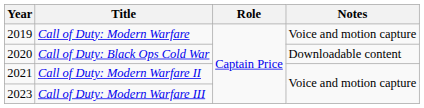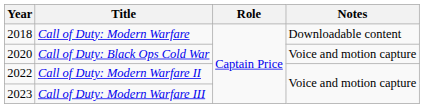Call of Duty: Modern Warfare | Year: 2019 -> 2018
Call of Duty: Modern Warfare | Notes: Voice and motion capture -> Downloadable content
Call of Duty: Black Ops Cold War | Notes: Downloadable content -> Voice and motion capture
Call of Duty: Modern Warfare II | Year: 2021 -> 2022
